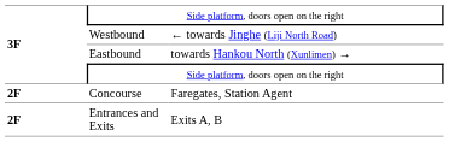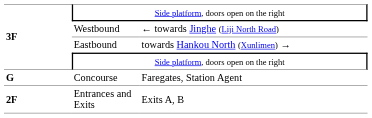Concourse | column 1: 2F -> G
